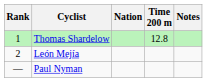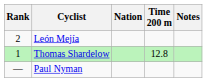rows swapped: Thomas Shardelow <-> León Mejía
